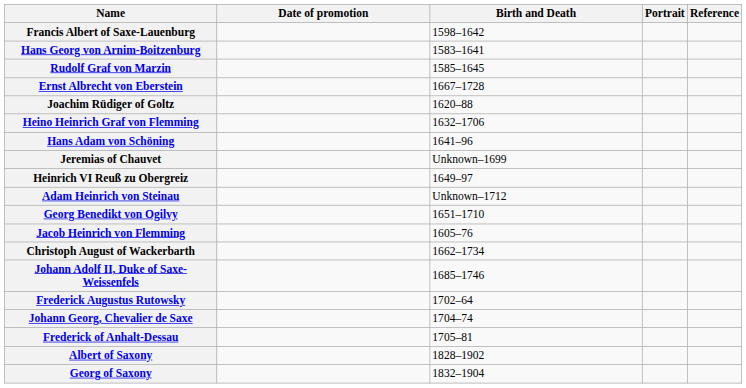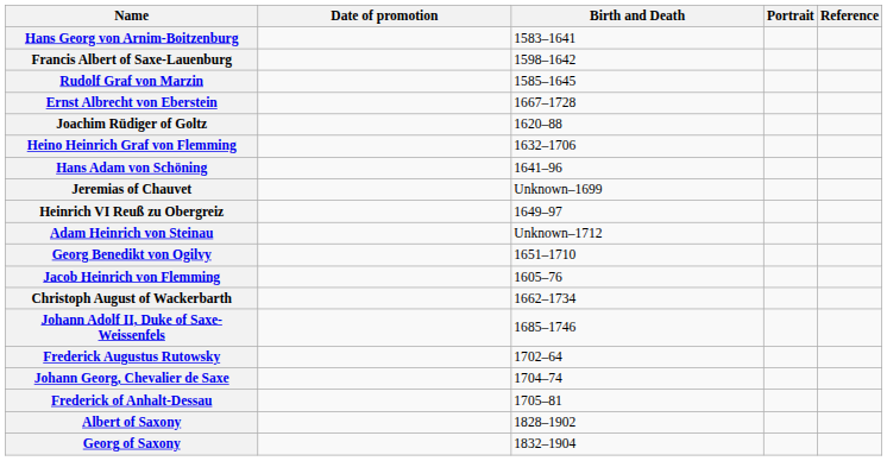rows swapped: Hans Georg von Arnim-Boitzenburg <-> Francis Albert of Saxe-Lauenburg
